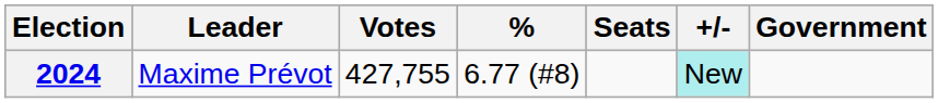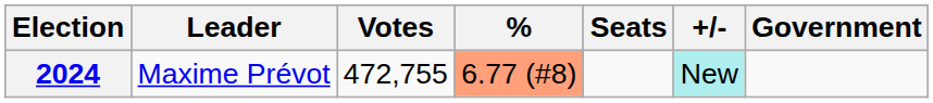2024 | Votes: 427,755 -> 472,755
2024 | %: no background -> lightsalmon background
